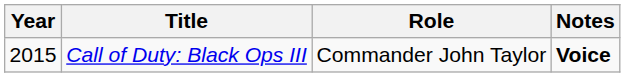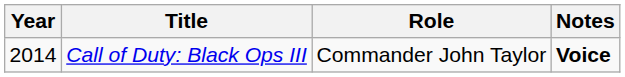Call of Duty: Black Ops III | Year: 2015 -> 2014
